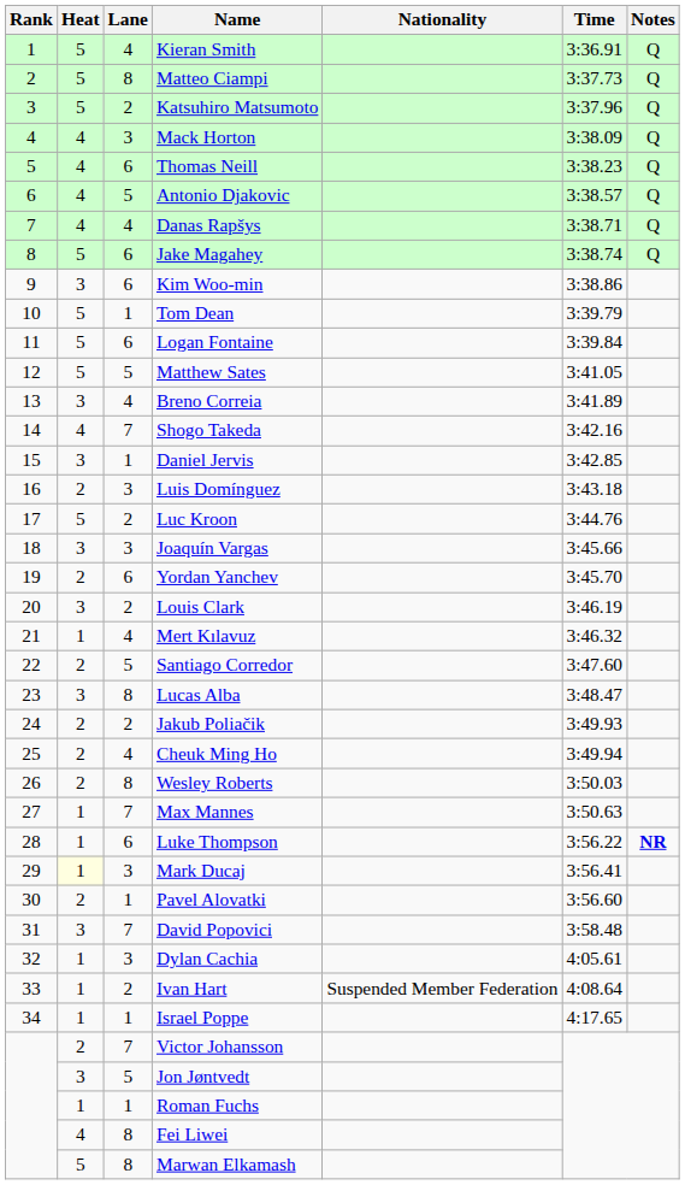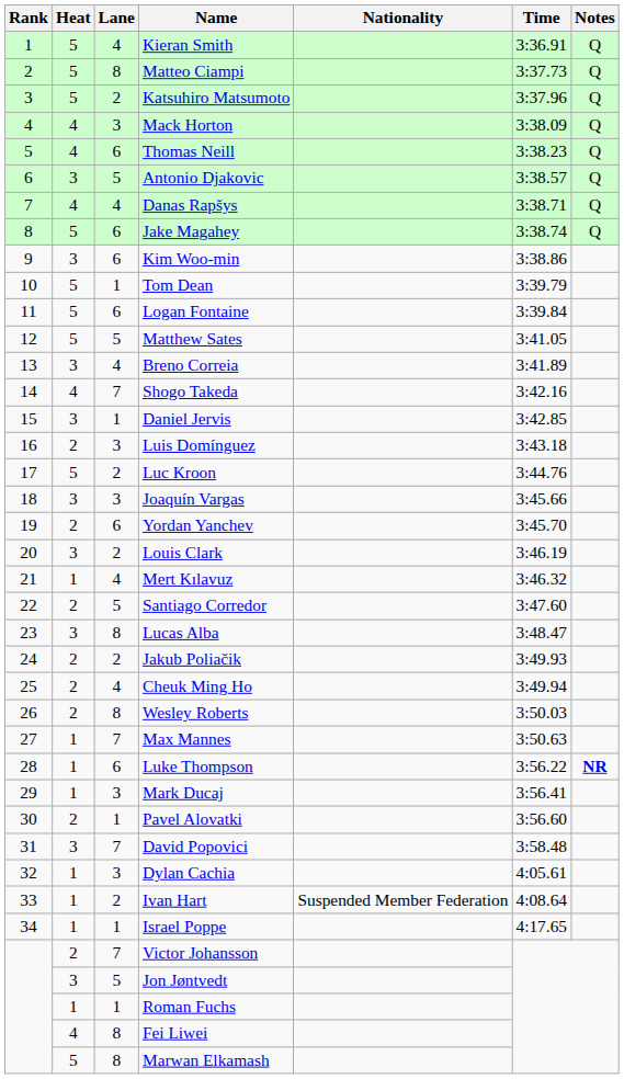Antonio Djakovic | Heat: 4 -> 3
Mark Ducaj | Heat: lightyellow background -> no background
